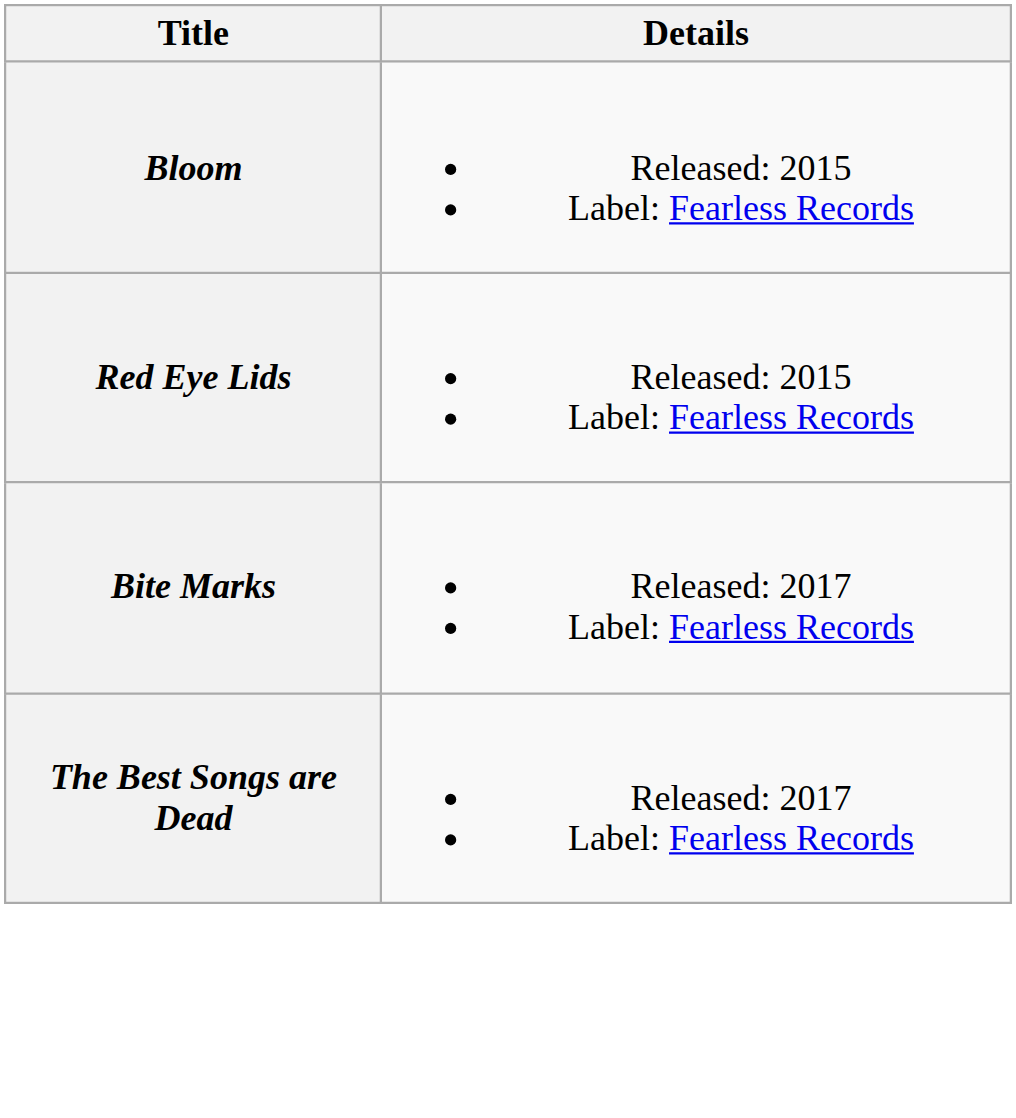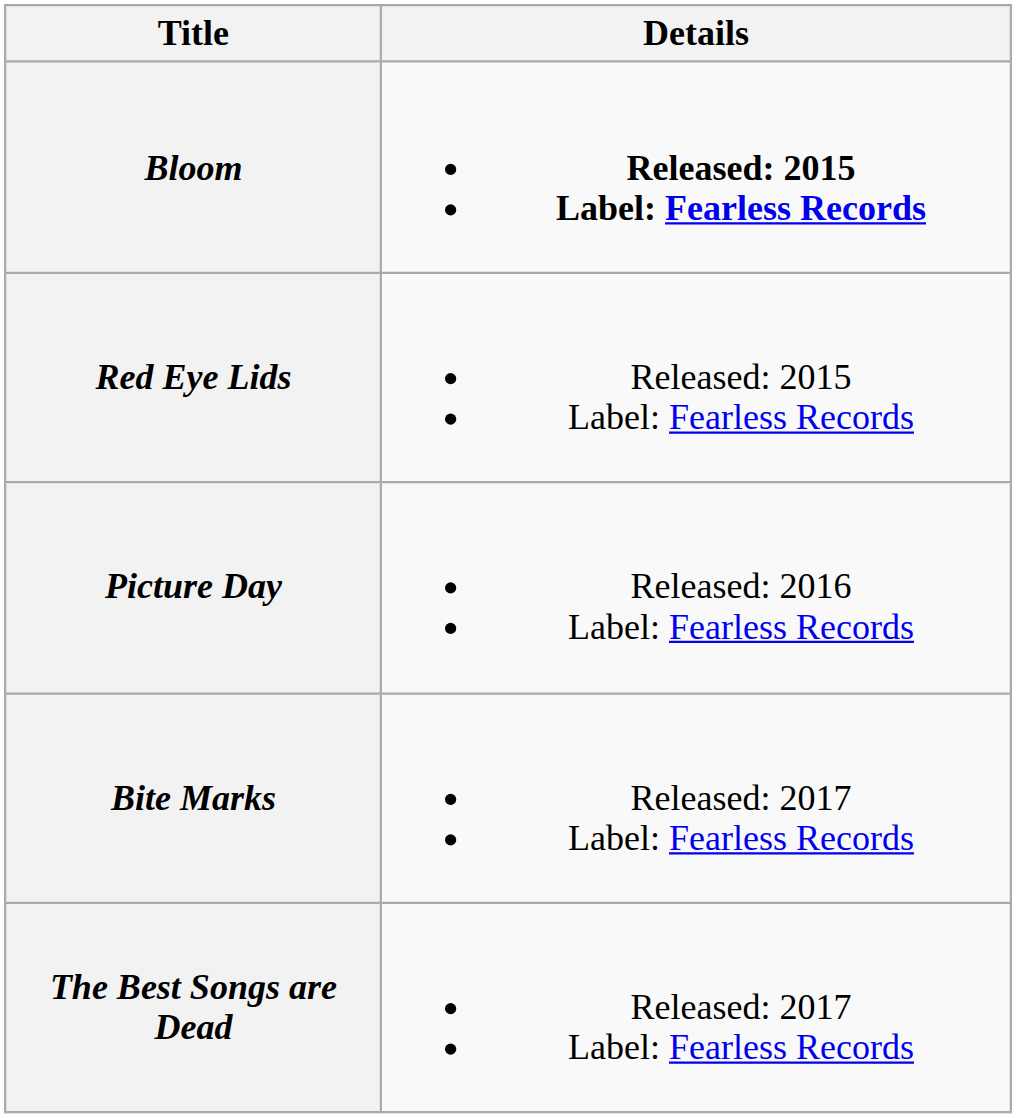Bloom | Details: normal -> bold
+ row: Picture Day | Released: 2016 Label: Fearless Records
